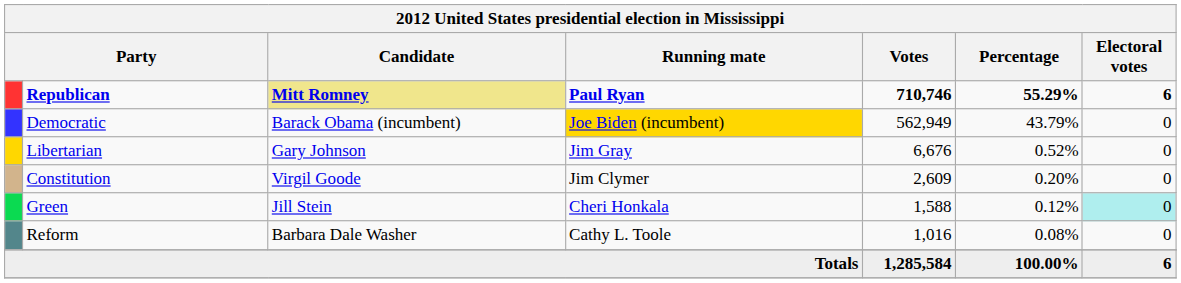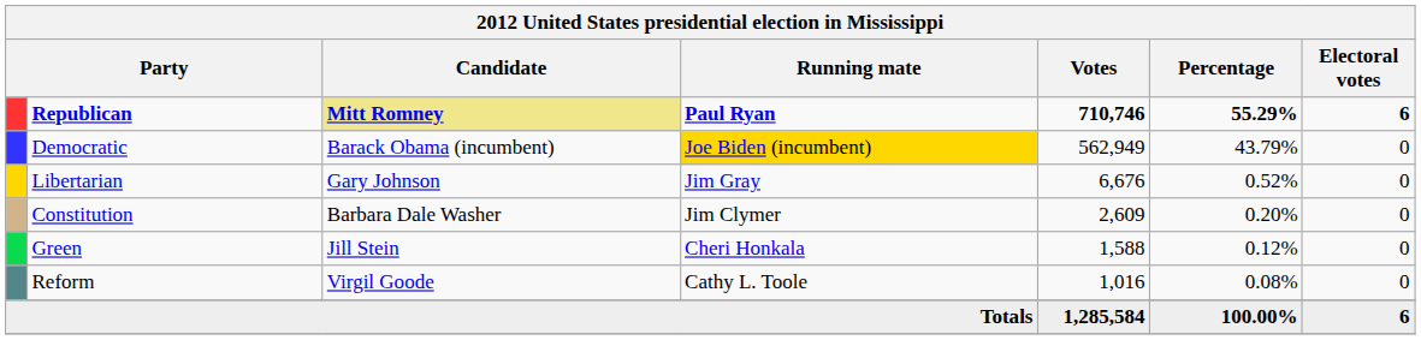Constitution | Candidate: Virgil Goode -> Barbara Dale Washer
Green | Electoral votes: paleturquoise background -> no background
Reform | Candidate: Barbara Dale Washer -> Virgil Goode
